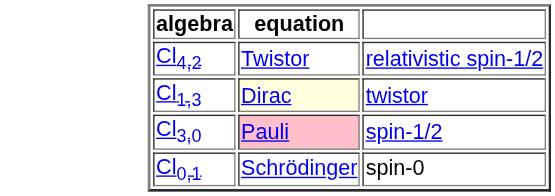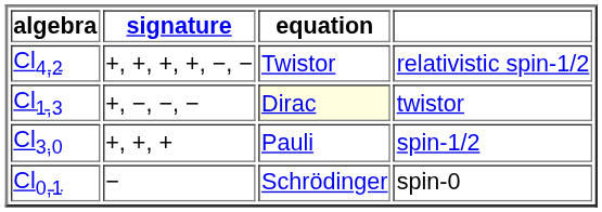+ column: signature | +, +, +, +, −, − | +, −, −, − | +, +, + | −
Cl3,0 | equation: pink background -> no background
